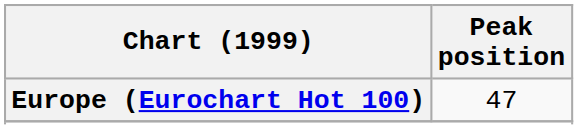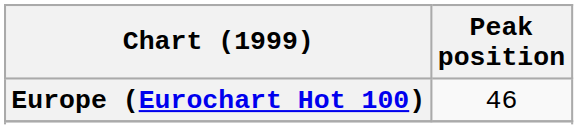Europe (Eurochart Hot 100) | Peak position: 47 -> 46
